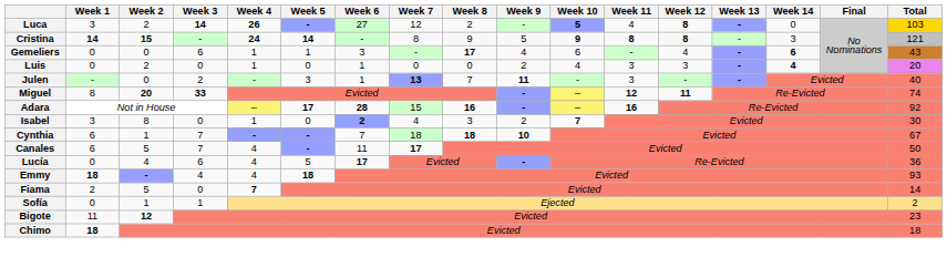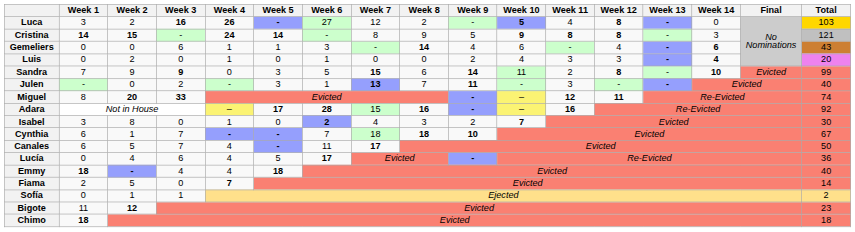Luca | Week 3: 14 -> 16
Gemeliers | Week 8: 17 -> 14
+ row: Sandra | 7 | 9 | 9 | 0 | 3 | 5 | 15 | 6 | 14 | 11 | 2 | 8 | - | 10 | Evicted | 99
Emmy | Total: 93 -> 40
